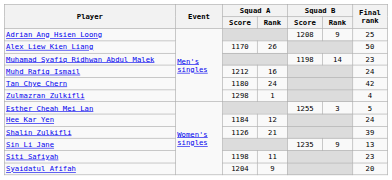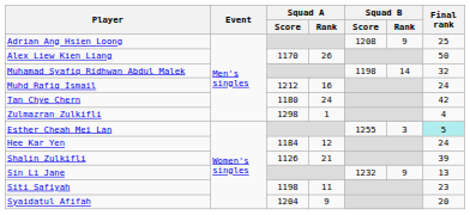Muhamad Syafiq Ridhwan Abdul Malek | Final rank: 23 -> 32
Esther Cheah Mei Lan | Final rank: no background -> paleturquoise background
Sin Li Jane | Squad B / Score: 1235 -> 1232
